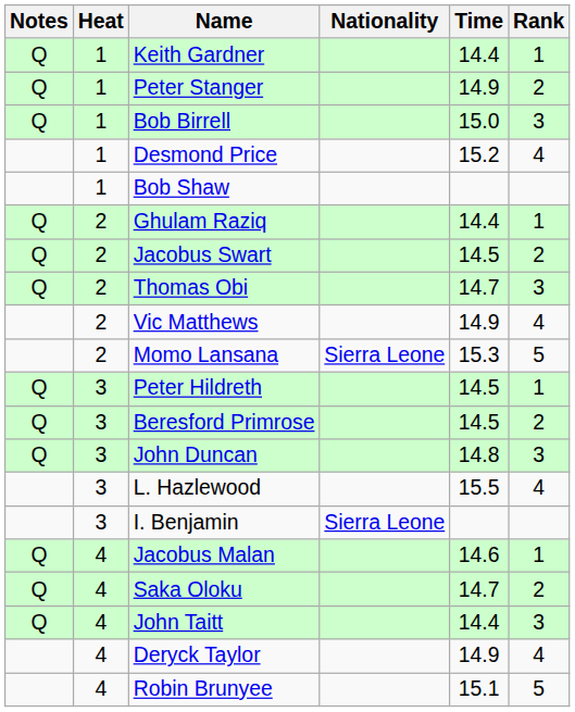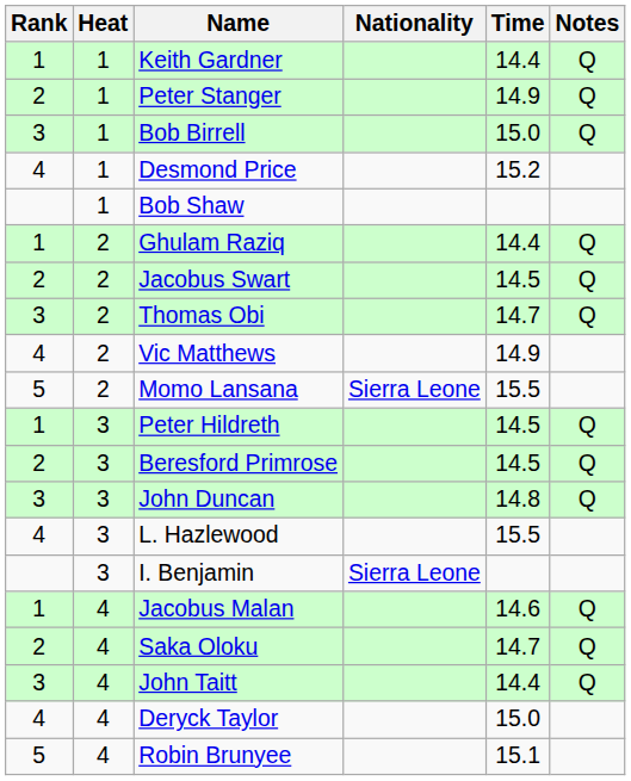columns swapped: Rank <-> Notes
Momo Lansana | Time: 15.3 -> 15.5
Deryck Taylor | Time: 14.9 -> 15.0
